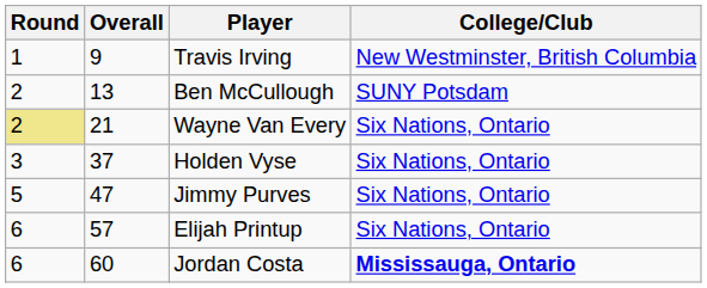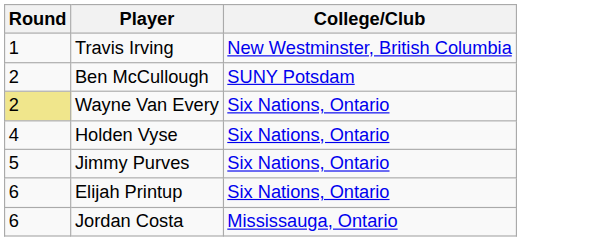- column: Overall | 9 | 13 | 21 | 37 | 47 | 57 | 60
Holden Vyse | Round: 3 -> 4
Jordan Costa | College/Club: bold -> normal
